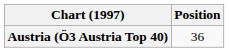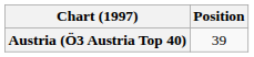Austria (Ö3 Austria Top 40) | Position: 36 -> 39
